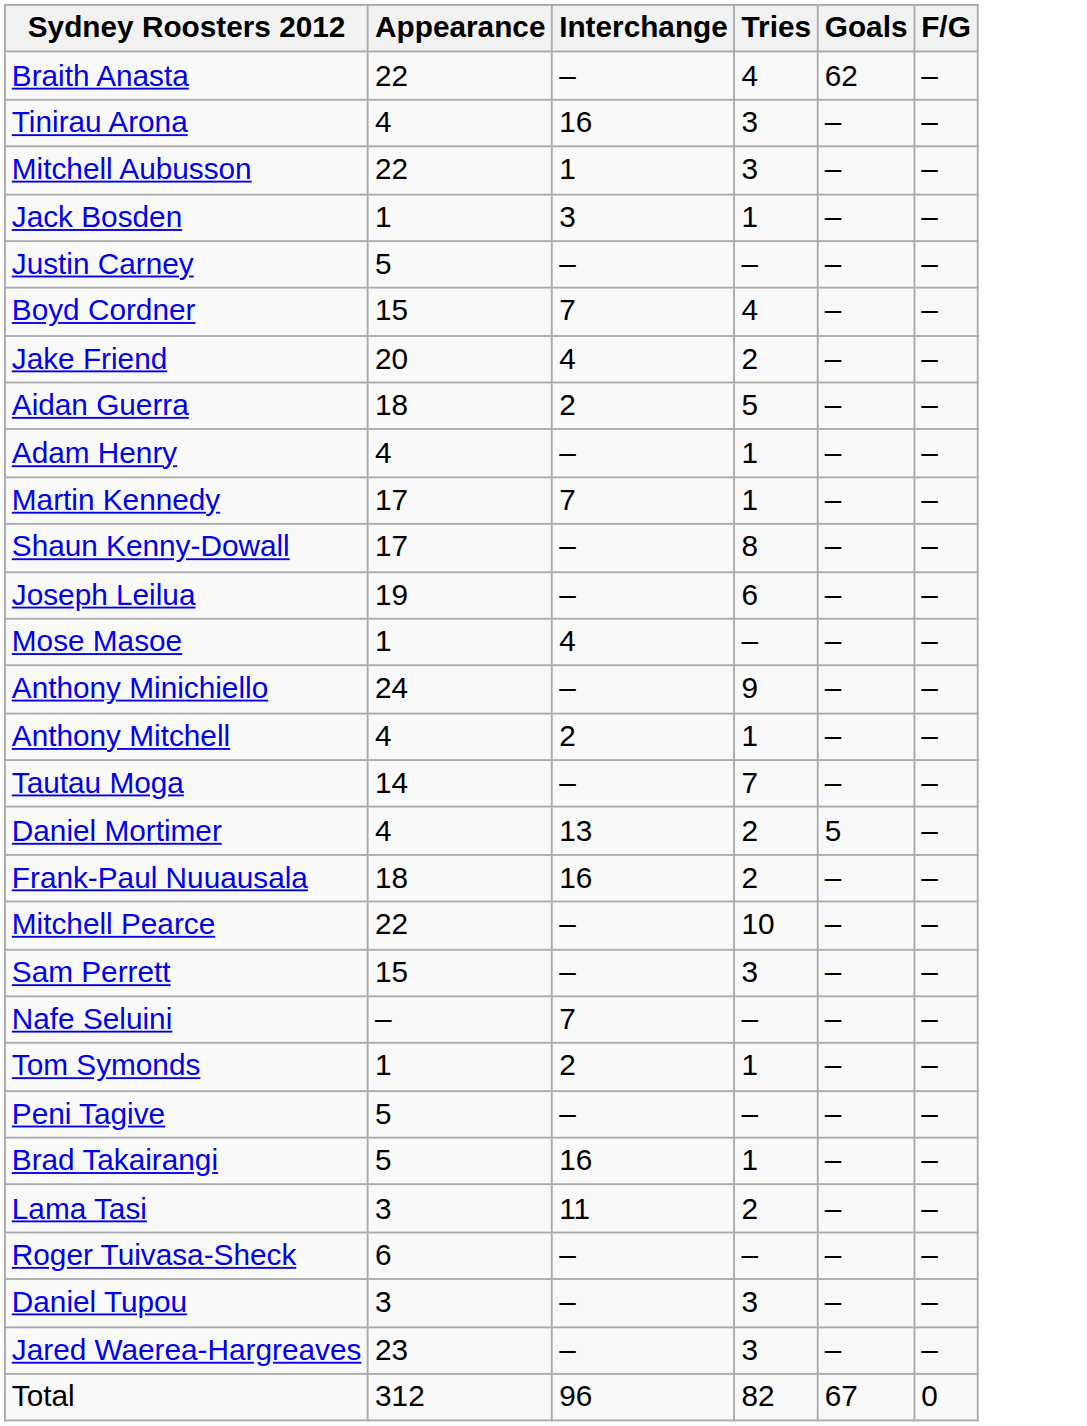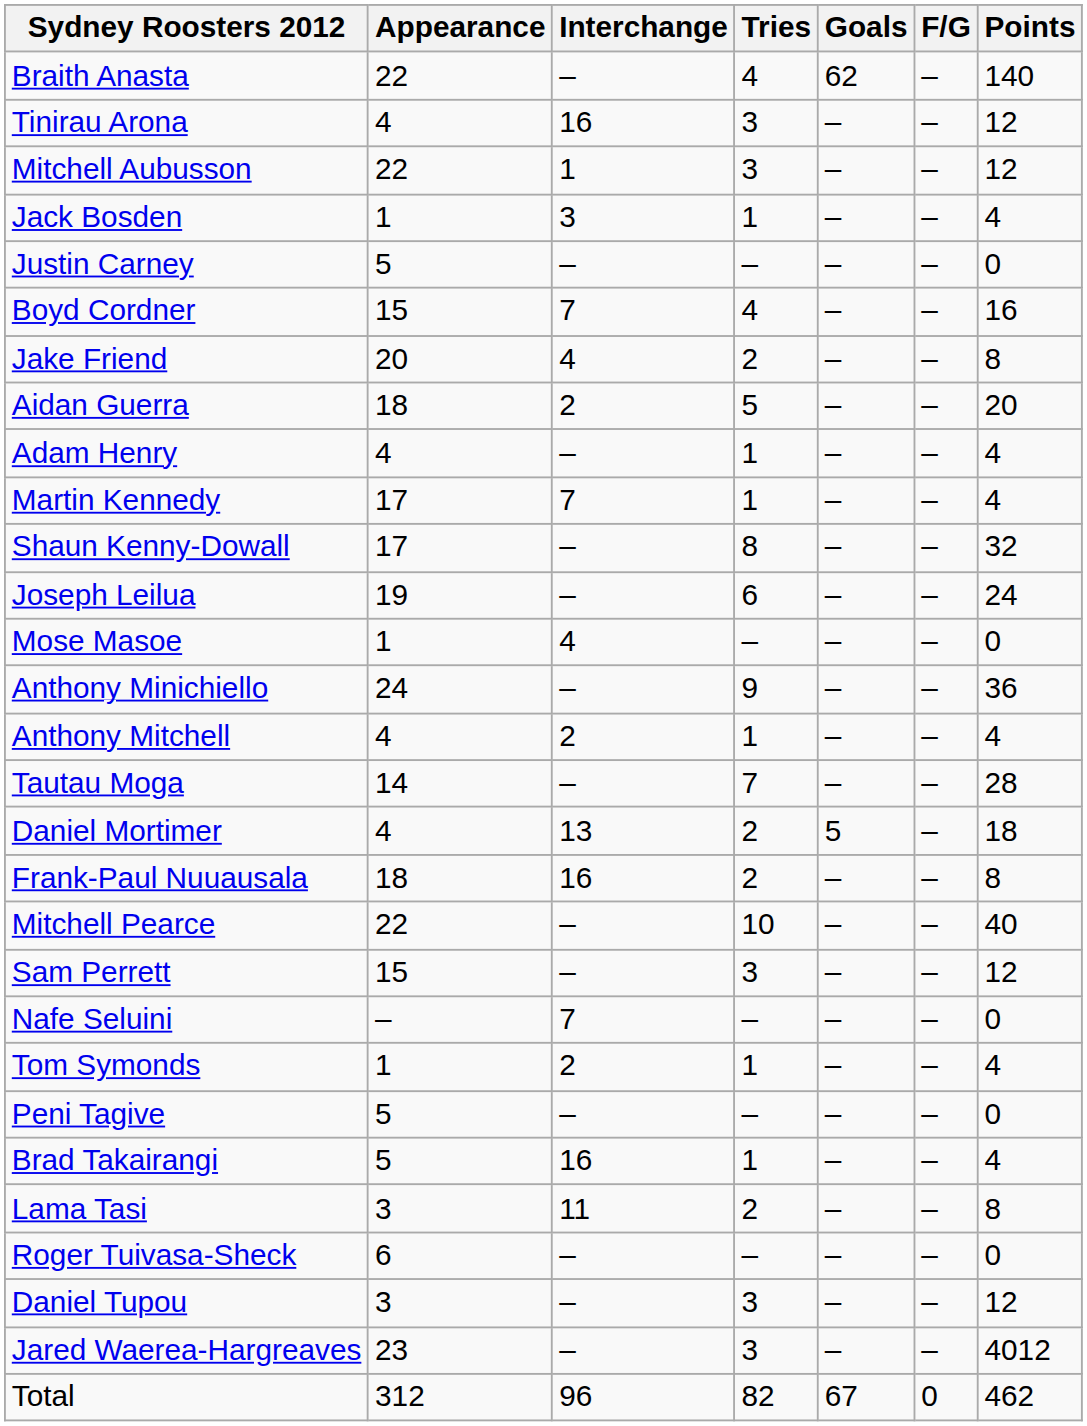+ column: Points | 140 | 12 | 12 | 4 | 0 | 16 | 8 | 20 | 4 | 4 | 32 | 24 | 0 | 36 | 4 | 28 | 18 | 8 | 40 | 12 | 0 | 4 | 0 | 4 | 8 | 0 | 12 | 4012 | 462
